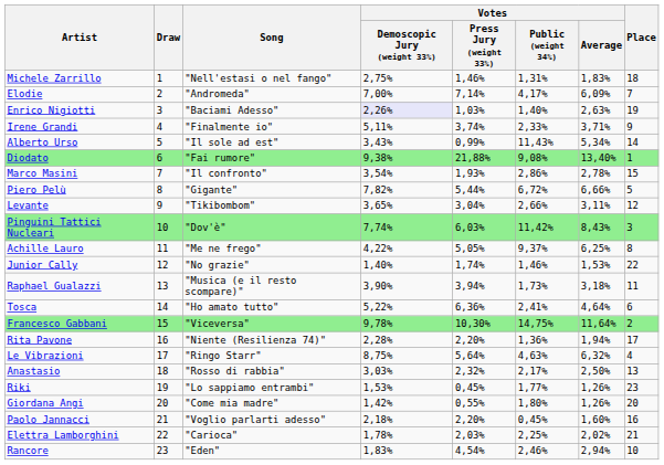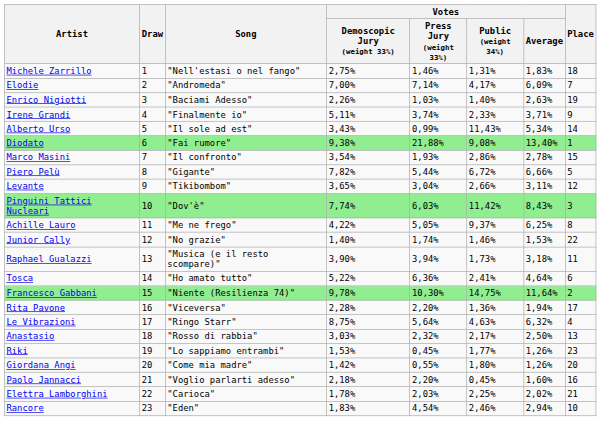Enrico Nigiotti | Votes / Demoscopic Jury (weight 33%): lavender background -> no background
Francesco Gabbani | Song: "Viceversa" -> "Niente (Resilienza 74)"
Rita Pavone | Song: "Niente (Resilienza 74)" -> "Viceversa"
